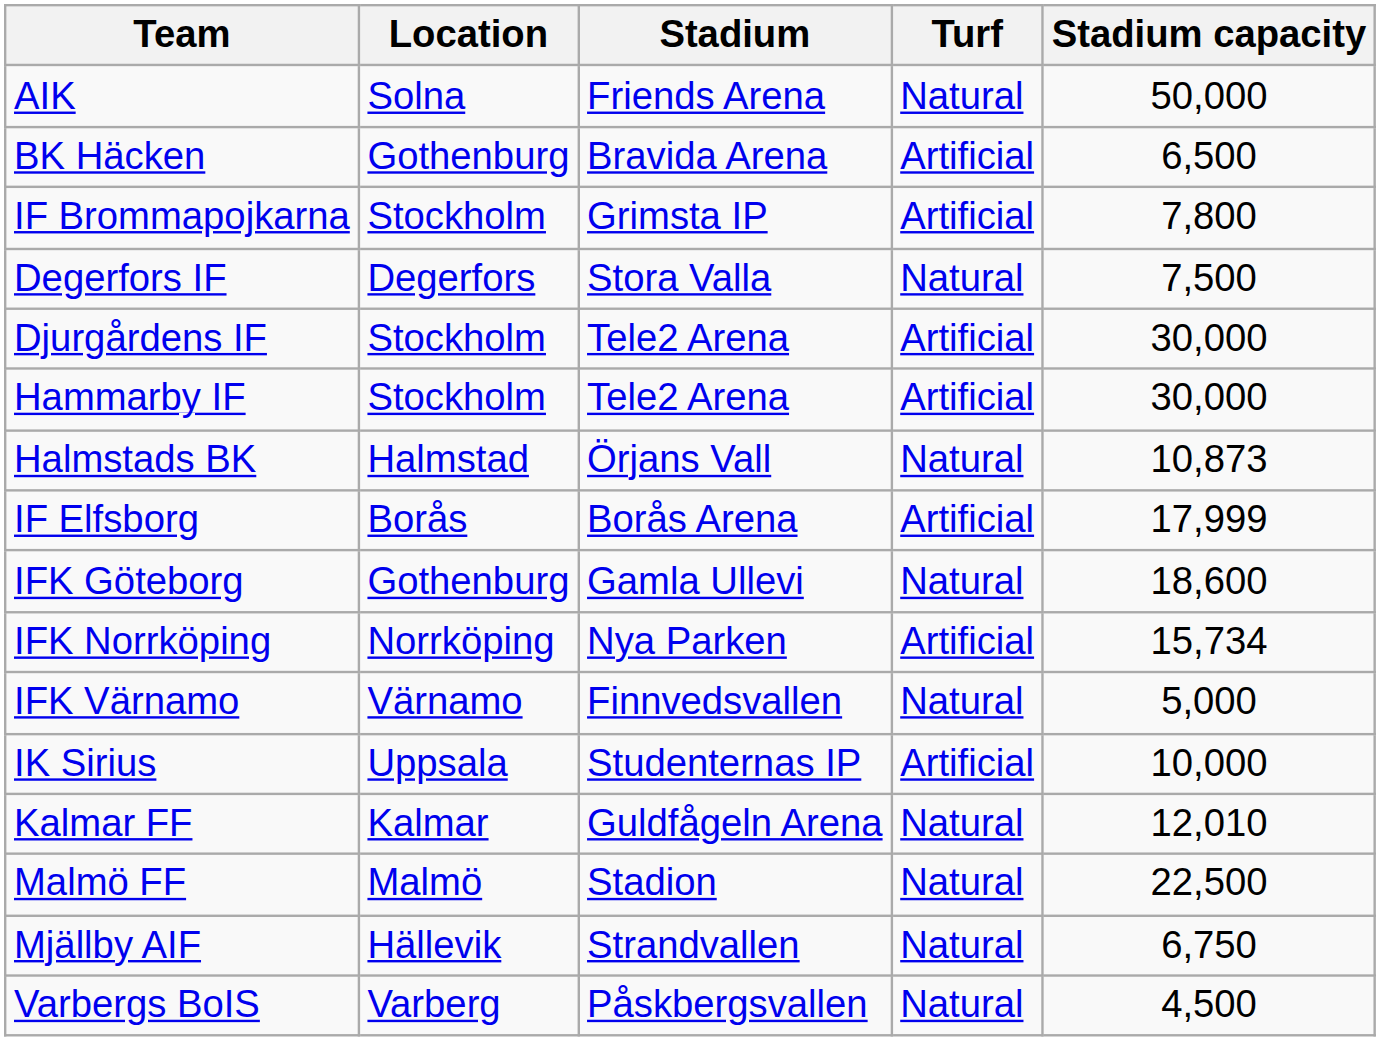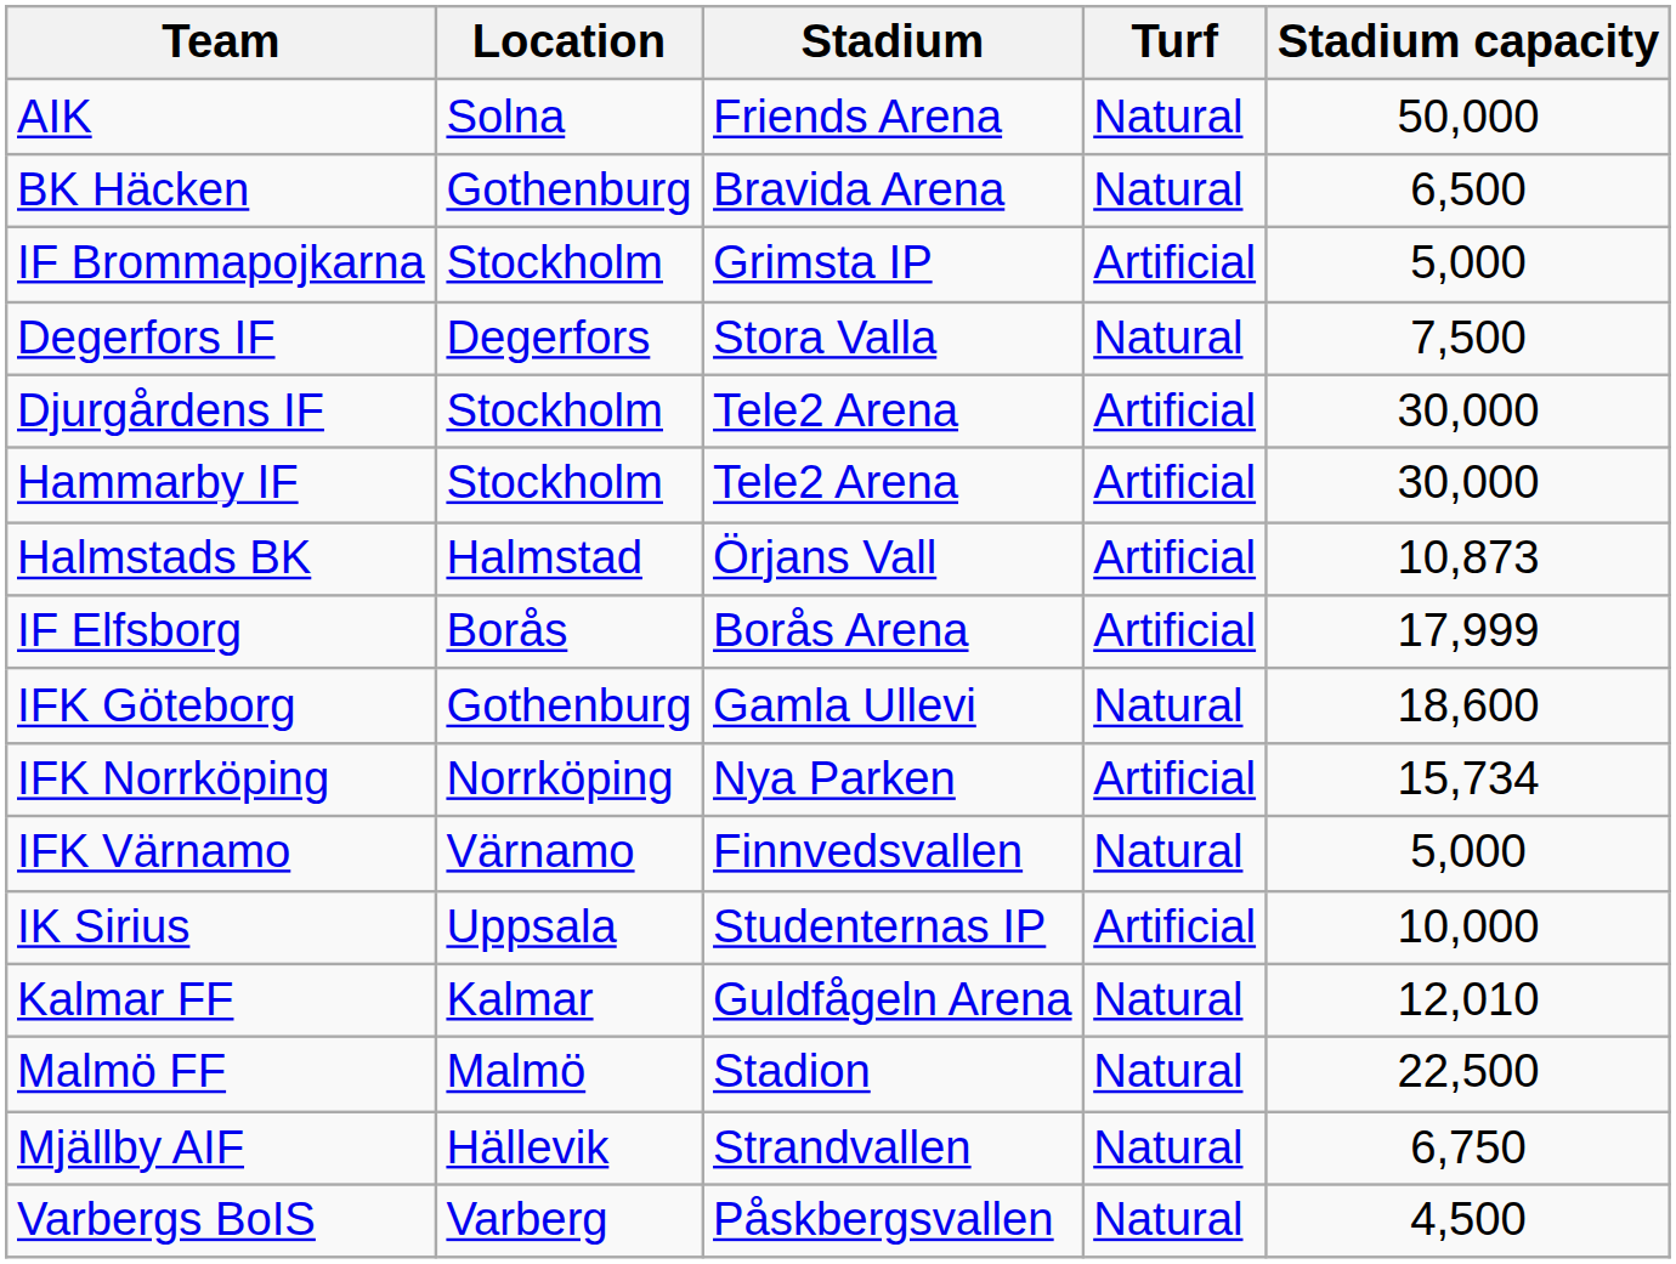BK Häcken | Turf: Artificial -> Natural
IF Brommapojkarna | Stadium capacity: 7,800 -> 5,000
Halmstads BK | Turf: Natural -> Artificial
